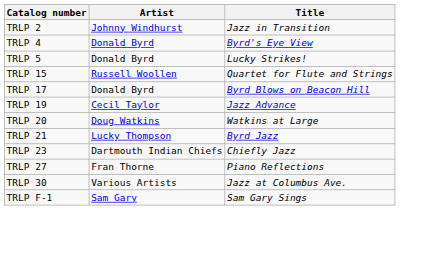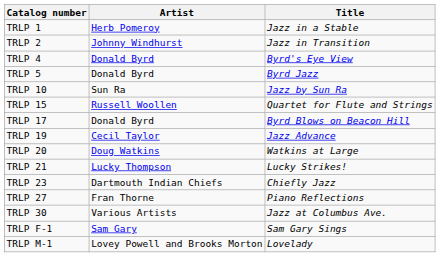+ row: TRLP 1 | Herb Pomeroy | Jazz in a Stable
TRLP 5 | Title: Lucky Strikes! -> Byrd Jazz
+ row: TRLP 10 | Sun Ra | Jazz by Sun Ra
TRLP 21 | Title: Byrd Jazz -> Lucky Strikes!
+ row: TRLP M-1 | Lovey Powell and Brooks Morton | Lovelady
